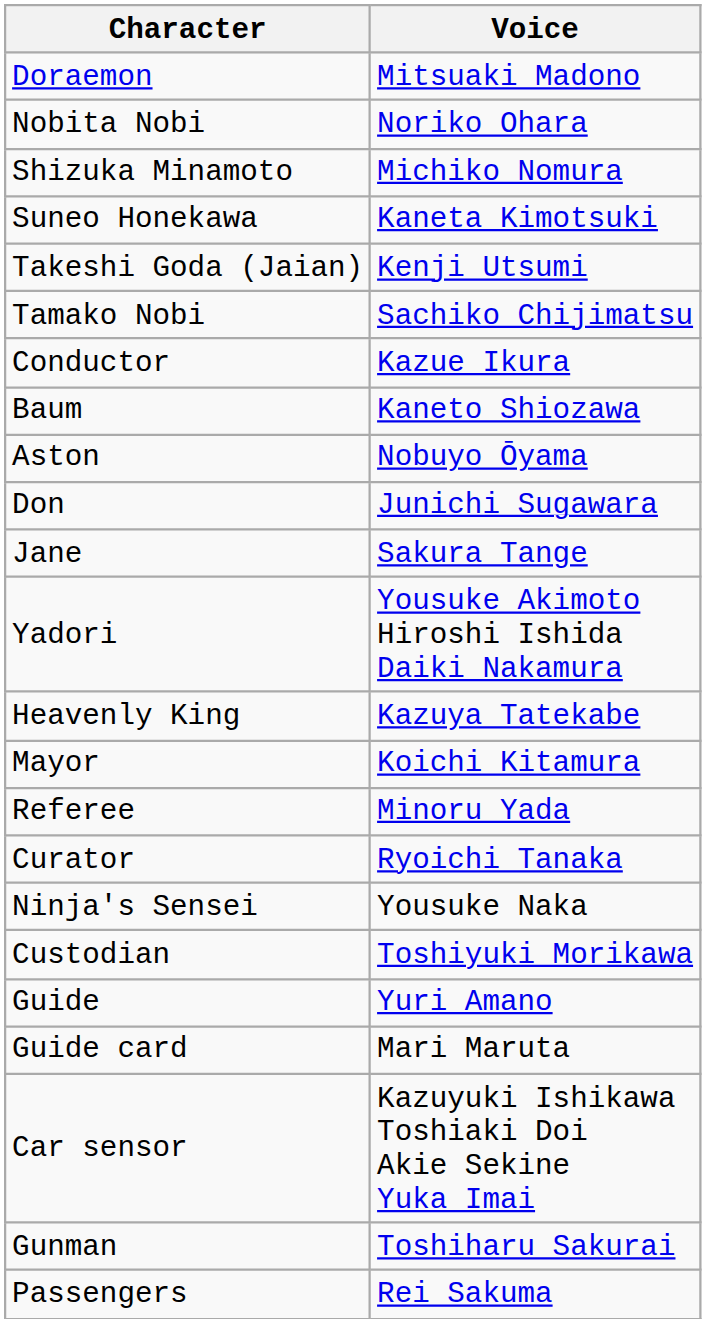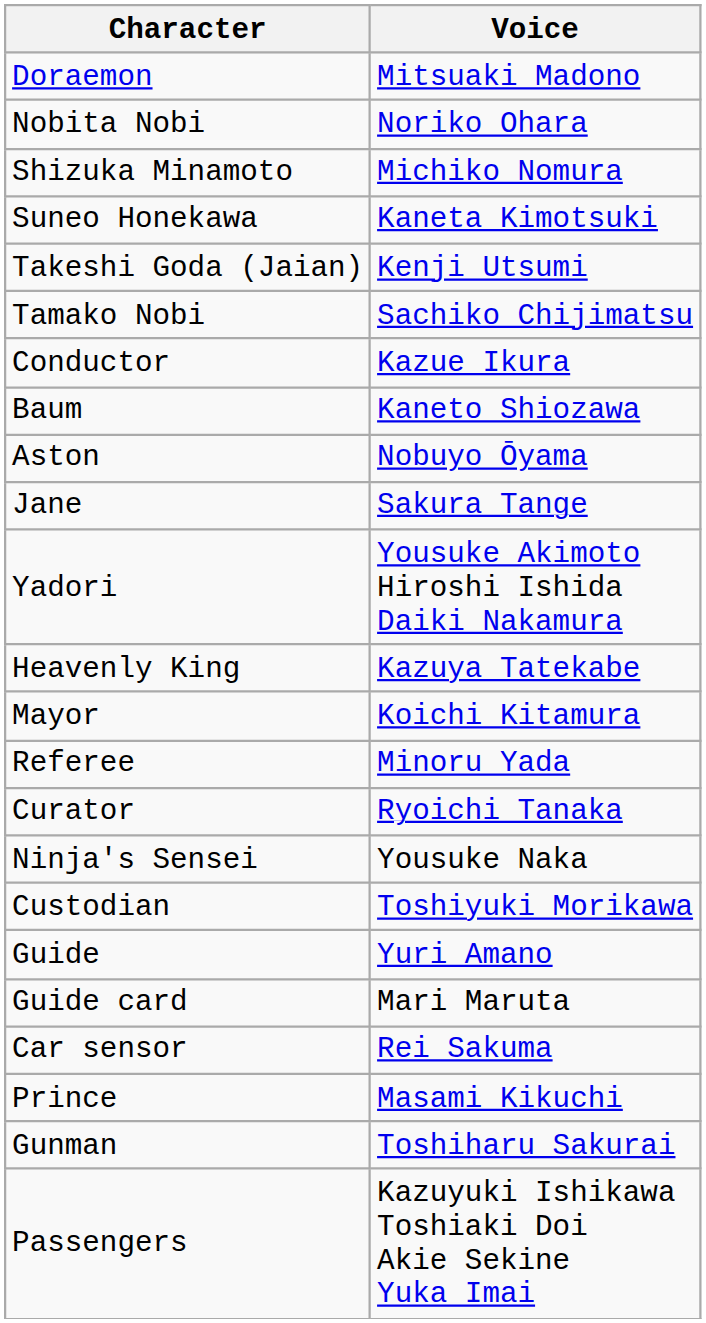- row: Don | Junichi Sugawara
Car sensor | Voice: Kazuyuki Ishikawa Toshiaki Doi Akie Sekine Yuka Imai -> Rei Sakuma
+ row: Prince | Masami Kikuchi
Passengers | Voice: Rei Sakuma -> Kazuyuki Ishikawa Toshiaki Doi Akie Sekine Yuka Imai
